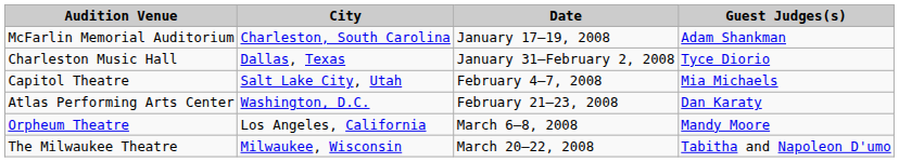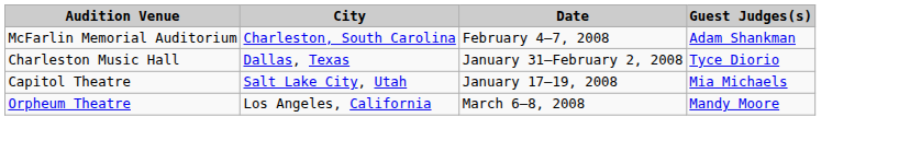McFarlin Memorial Auditorium | Date: January 17–19, 2008 -> February 4–7, 2008
Capitol Theatre | Date: February 4–7, 2008 -> January 17–19, 2008
- row: Atlas Performing Arts Center | Washington, D.C. | February 21–23, 2008 | Dan Karaty
- row: The Milwaukee Theatre | Milwaukee, Wisconsin | March 20–22, 2008 | Tabitha and Napoleon D'umo
